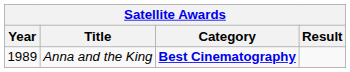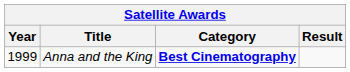Anna and the King | Year: 1989 -> 1999
